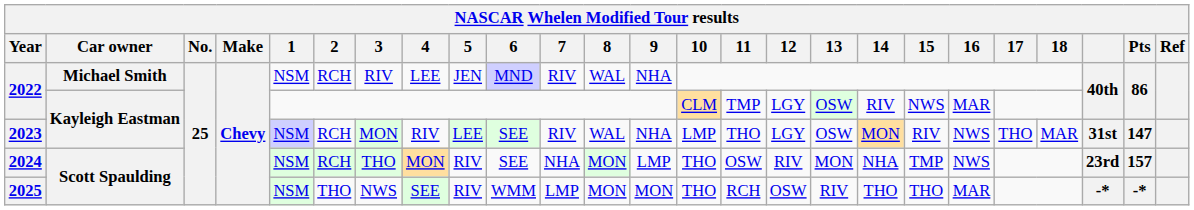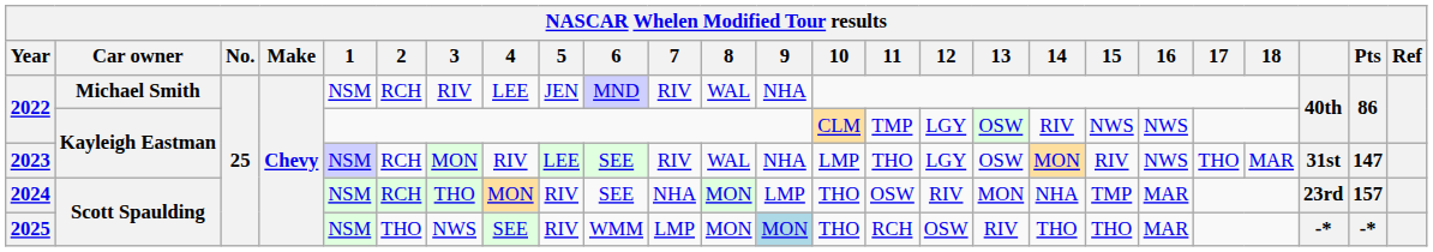2022 / Kayleigh Eastman | 16: MAR -> NWS
2024 | 16: NWS -> MAR
2025 | 9: no background -> lightblue background
